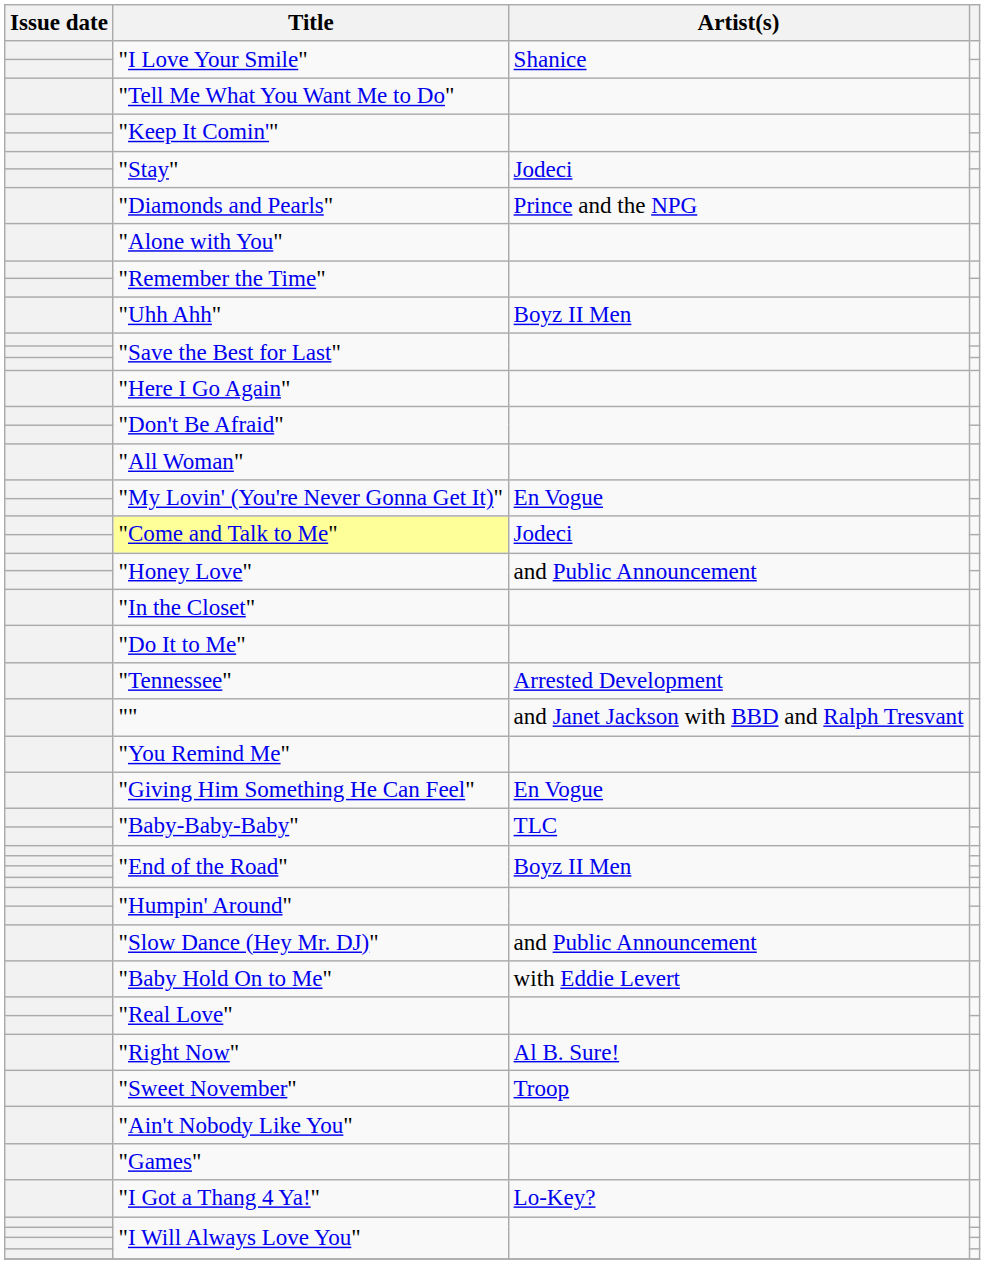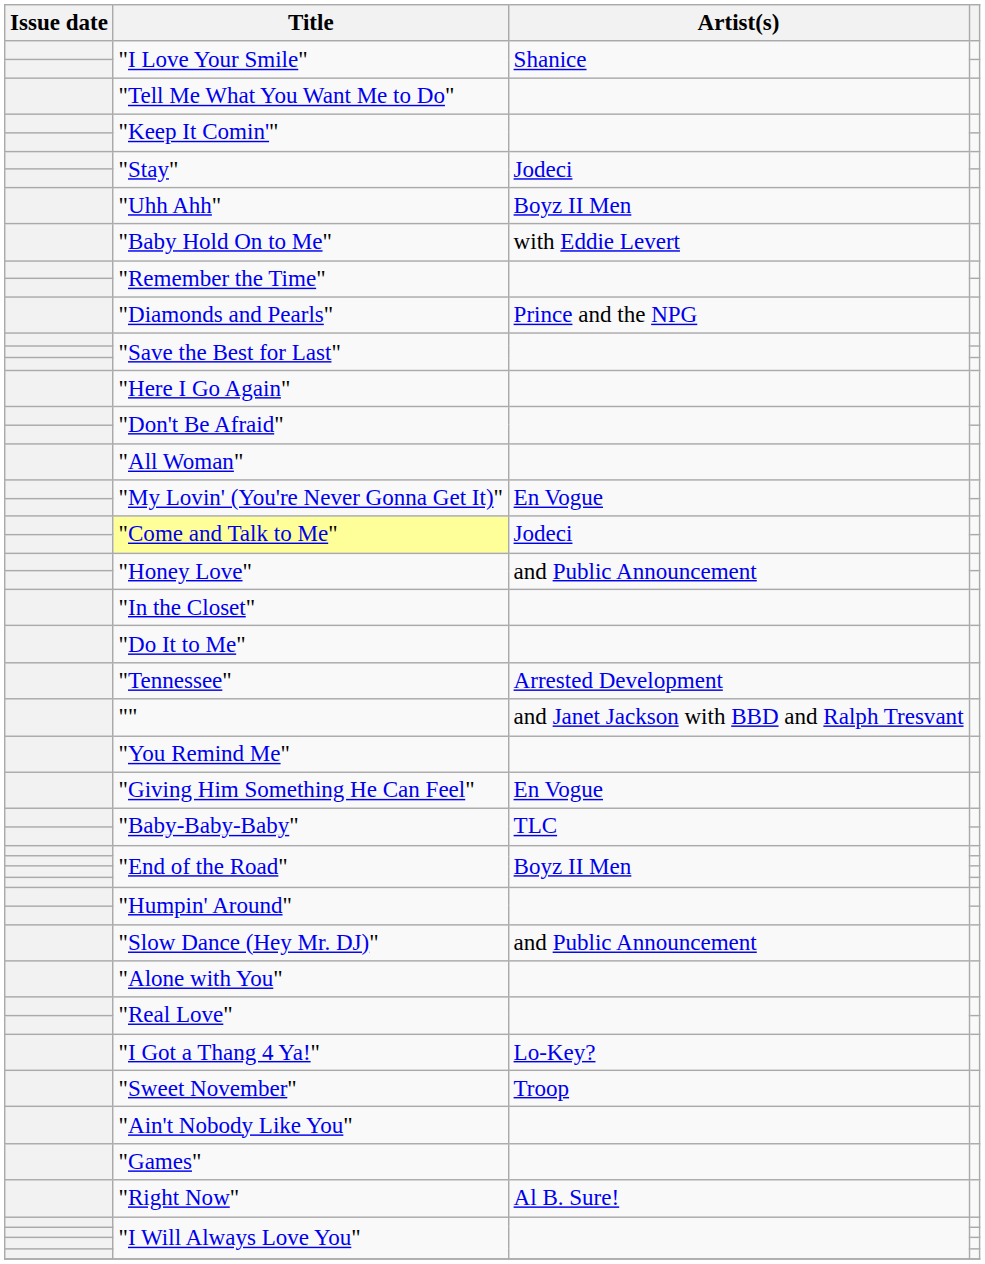rows swapped: "Uhh Ahh" <-> "Diamonds and Pearls"
rows swapped: "Baby Hold On to Me" <-> "Alone with You"
rows swapped: "Right Now" <-> "I Got a Thang 4 Ya!"
